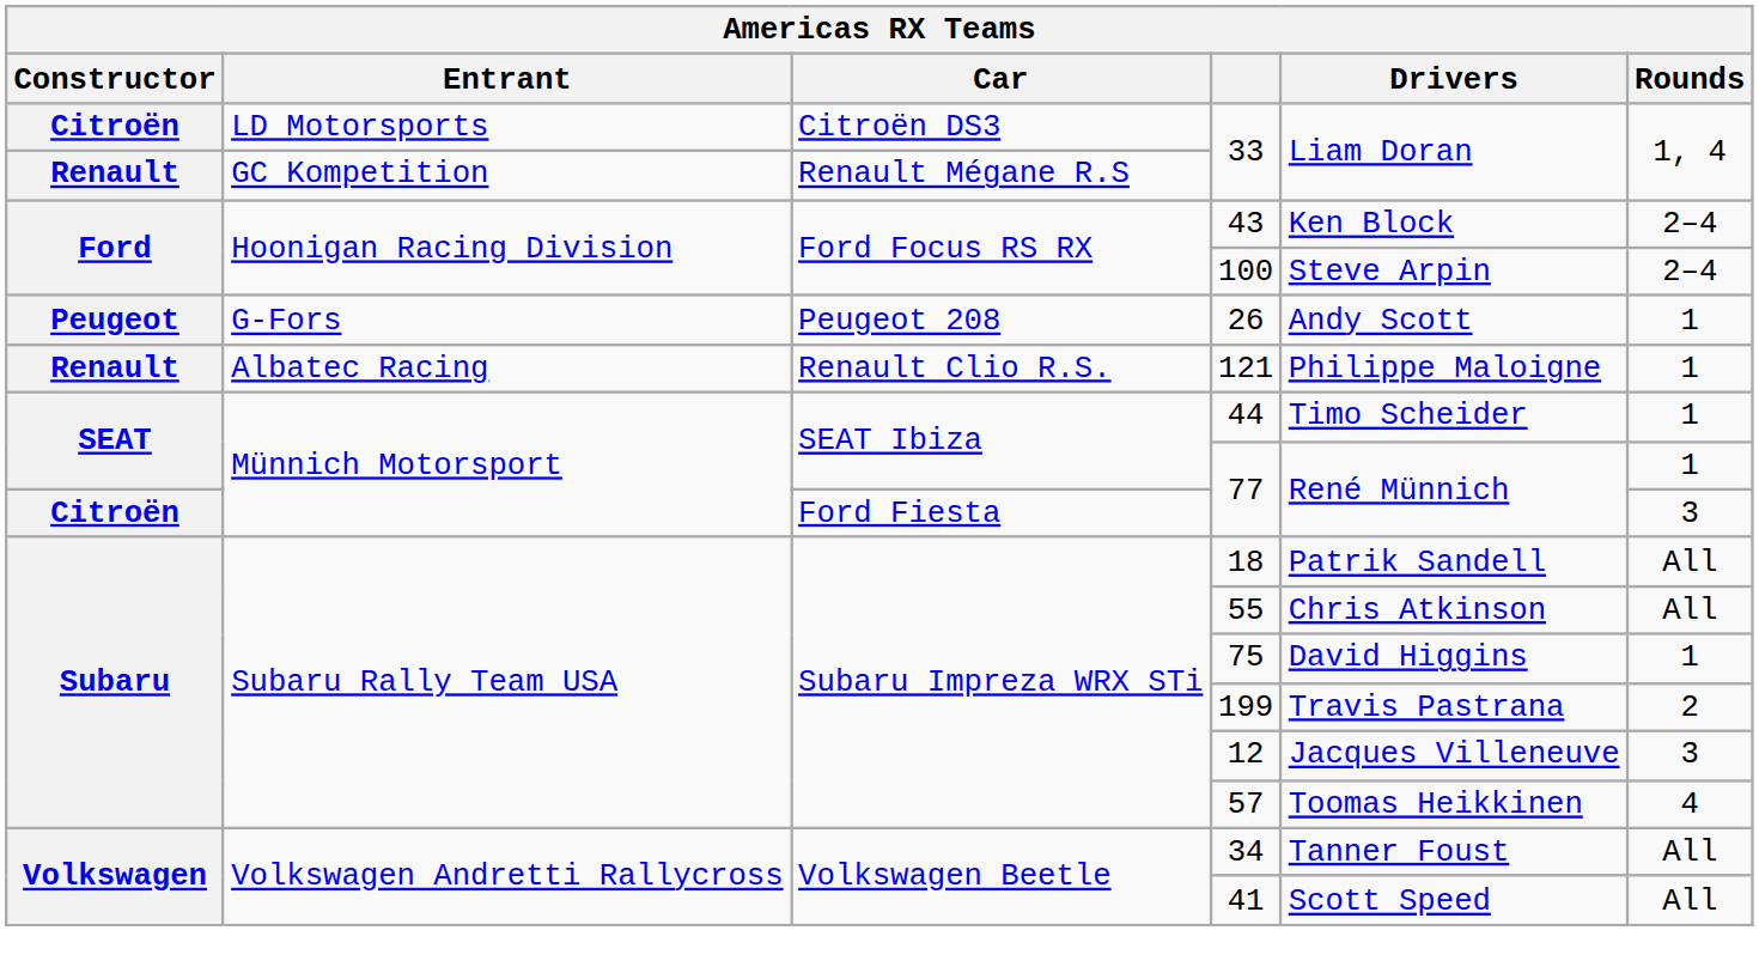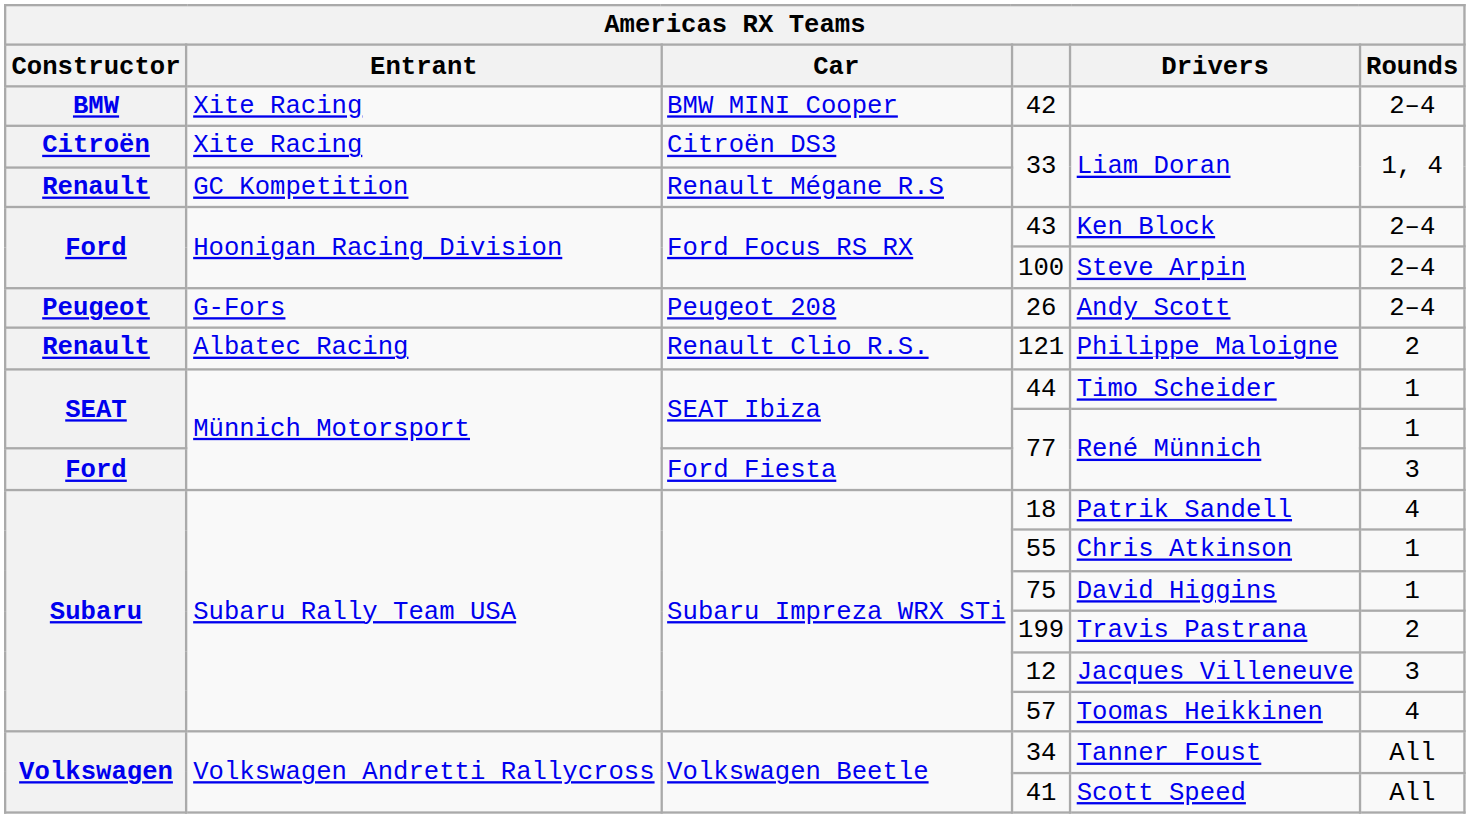+ row: BMW | Xite Racing | BMW MINI Cooper | 42 | 2–4
Citroën DS3 / 33 | Entrant: LD Motorsports -> Xite Racing
26 | Rounds: 1 -> 2–4
121 | Rounds: 1 -> 2
Ford Fiesta / 77 | Constructor: Citroën -> Ford
18 | Rounds: All -> 4
55 | Rounds: All -> 1
